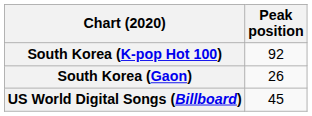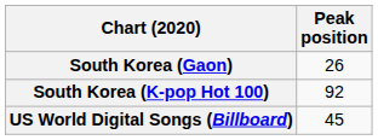rows swapped: South Korea (Gaon) <-> South Korea (K-pop Hot 100)
